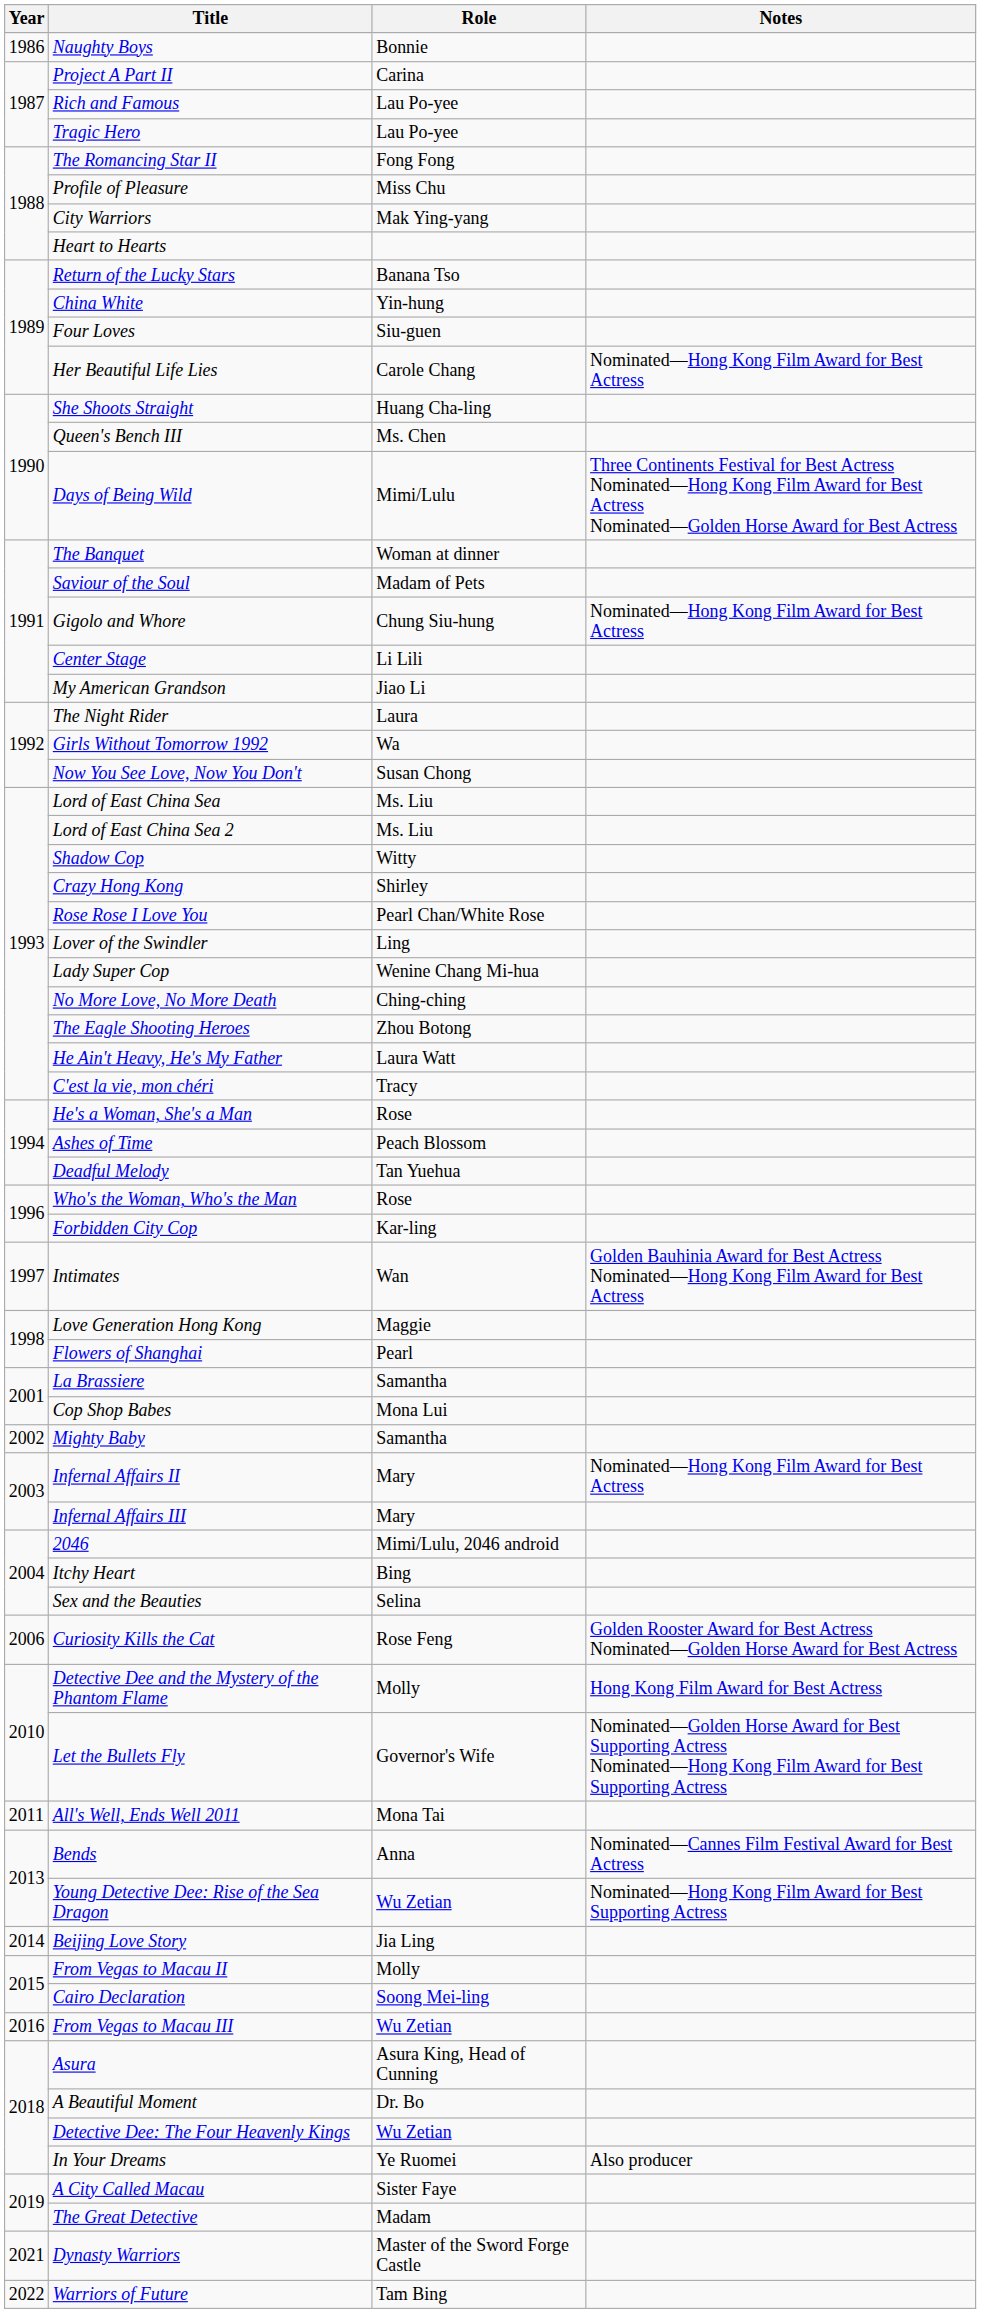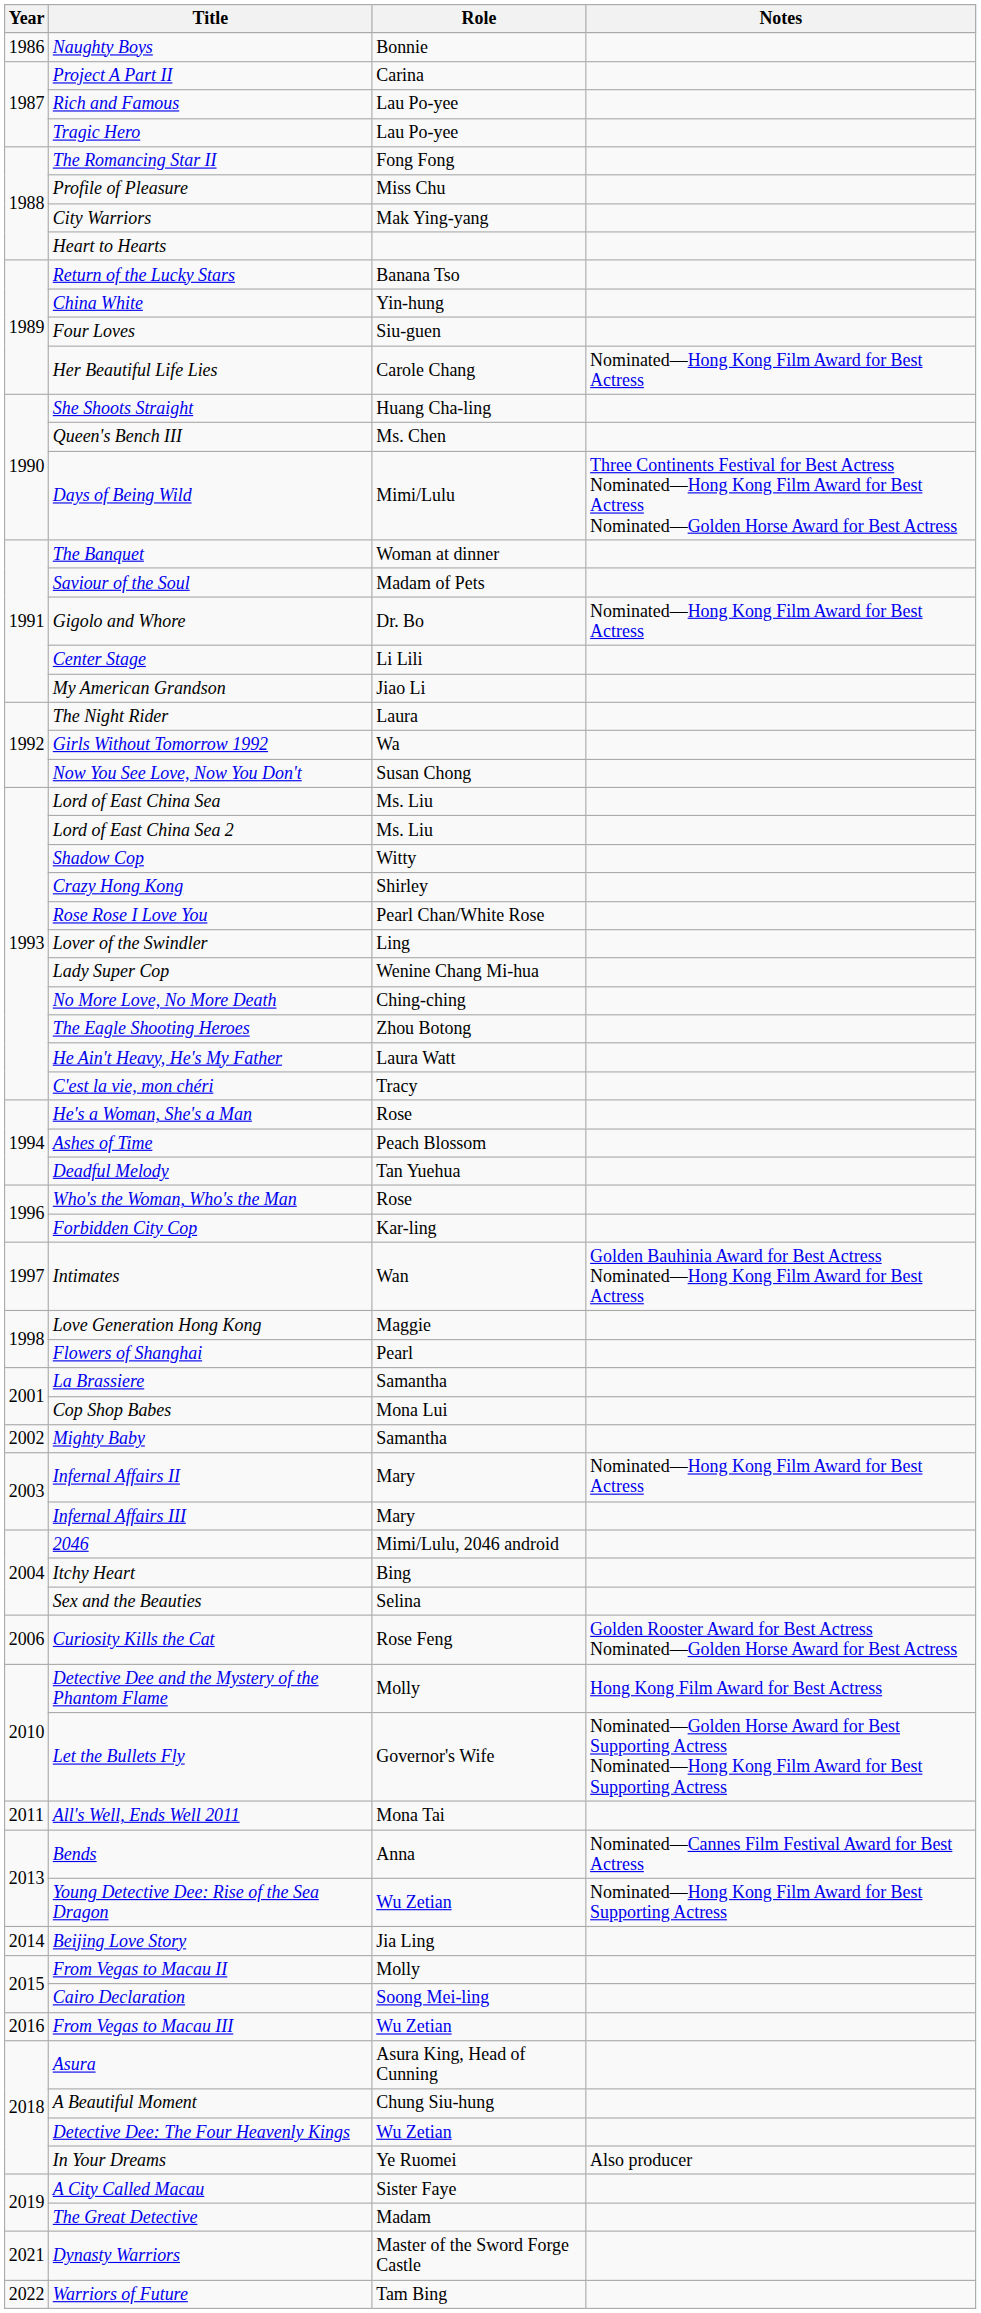Gigolo and Whore | Role: Chung Siu-hung -> Dr. Bo
A Beautiful Moment | Role: Dr. Bo -> Chung Siu-hung
